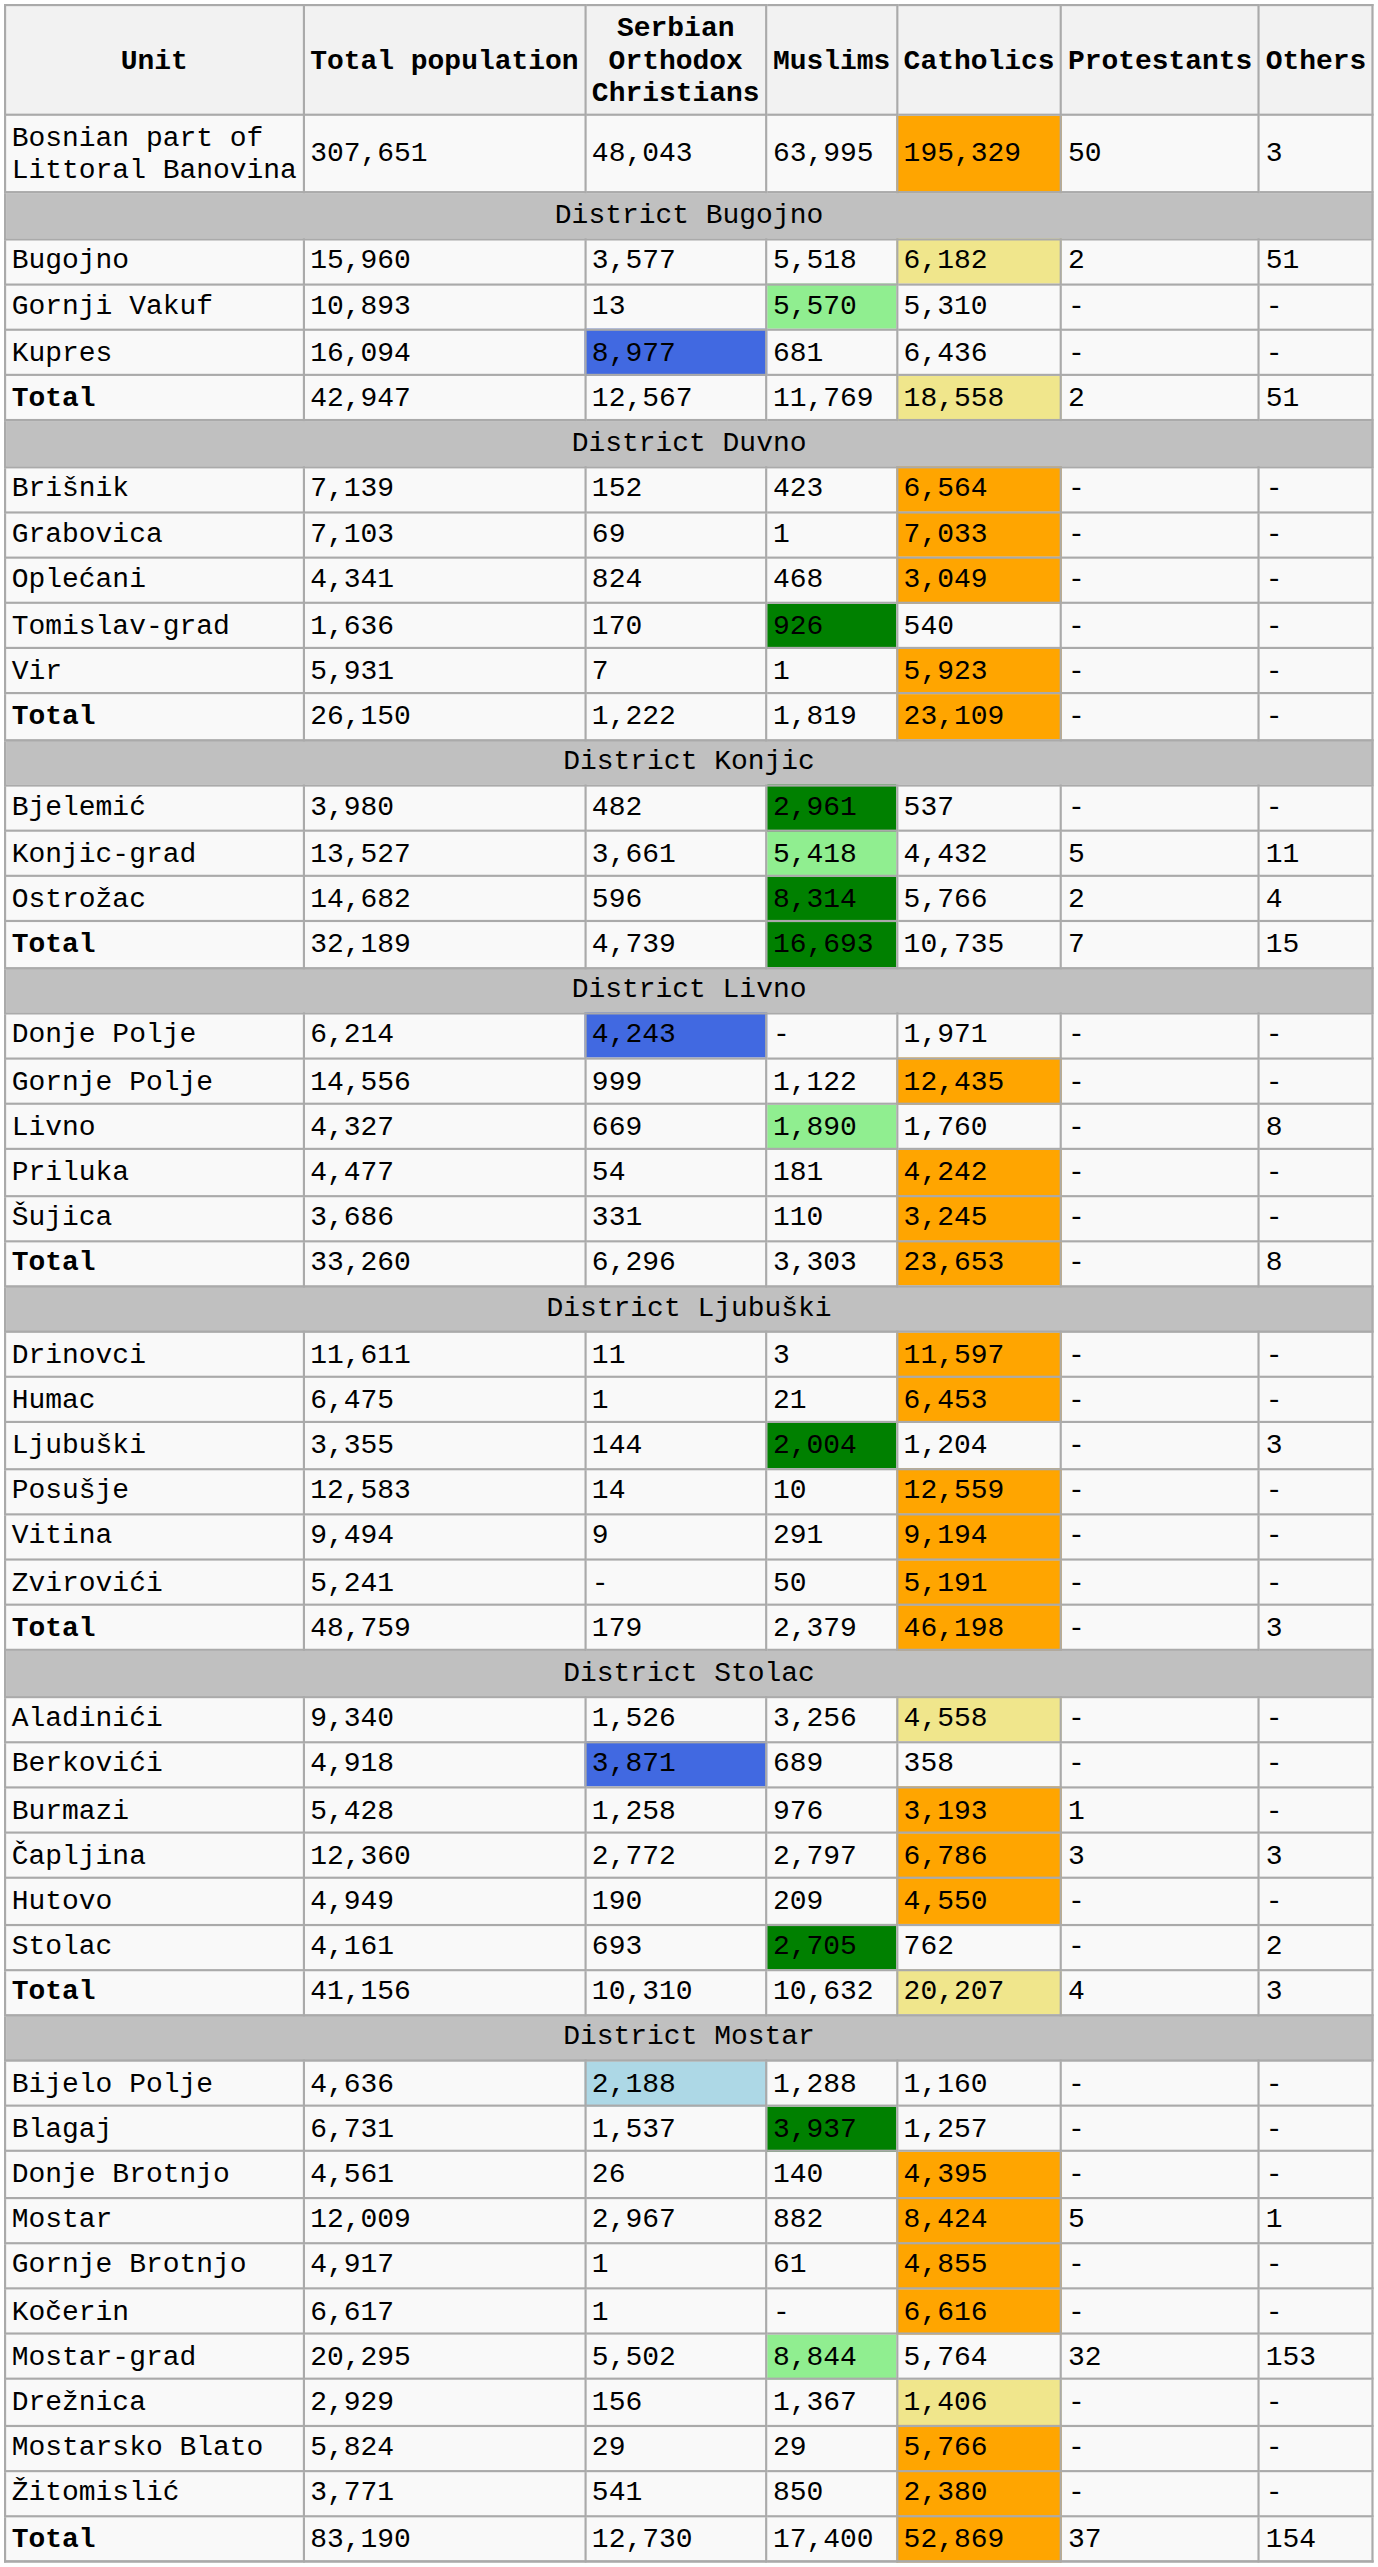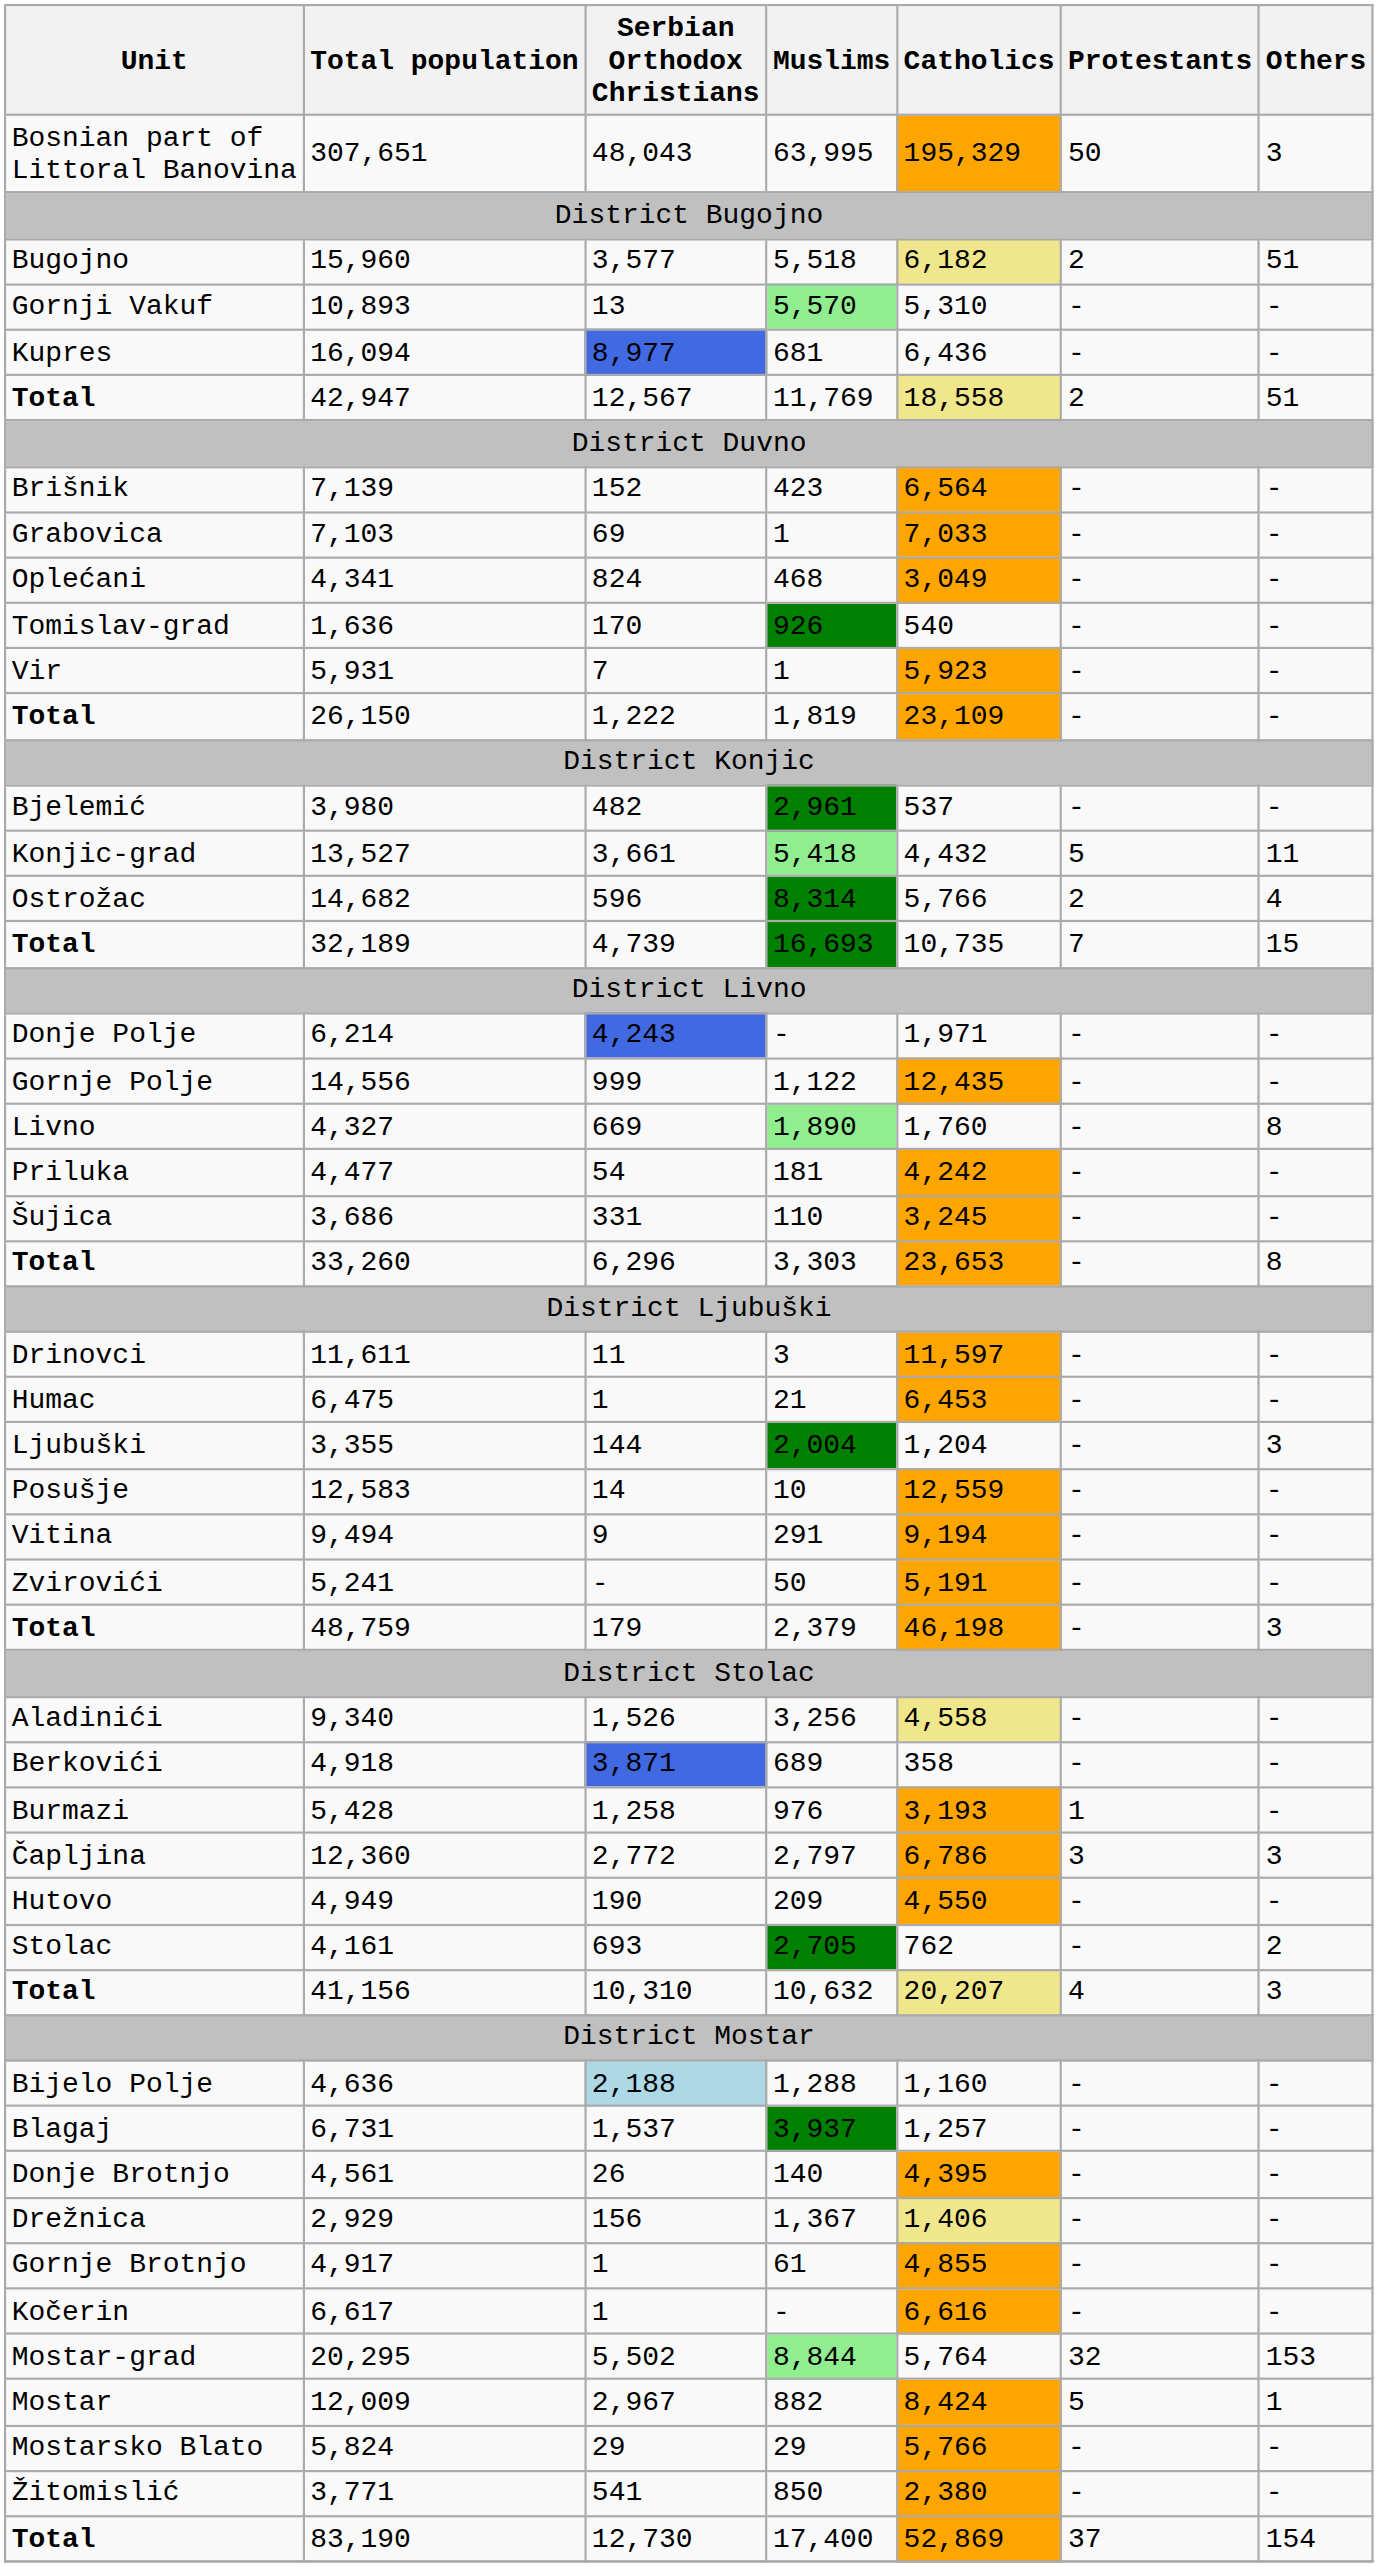rows swapped: 2,929 <-> 12,009
